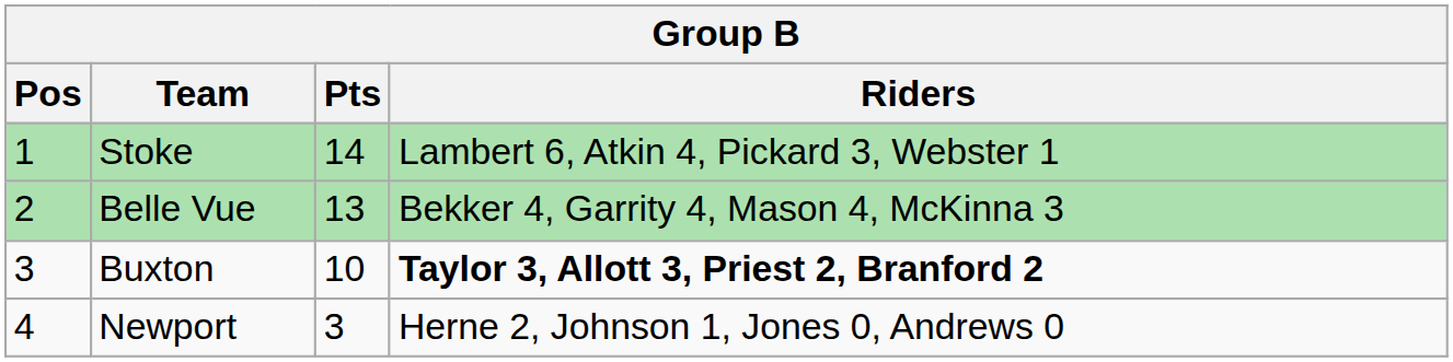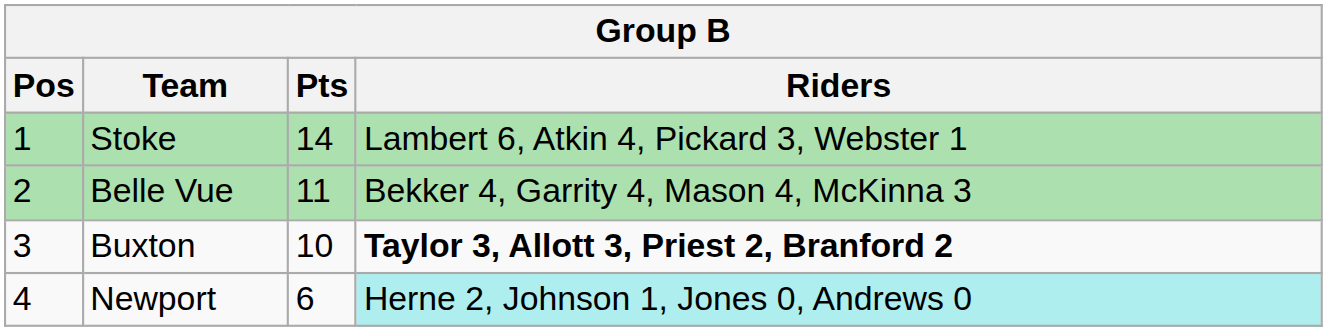Belle Vue | Pts: 13 -> 11
Newport | Pts: 3 -> 6
Newport | Riders: no background -> paleturquoise background
